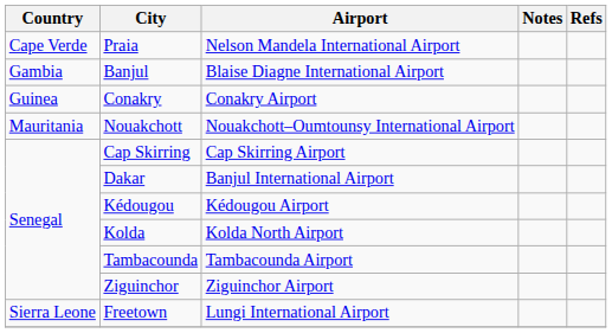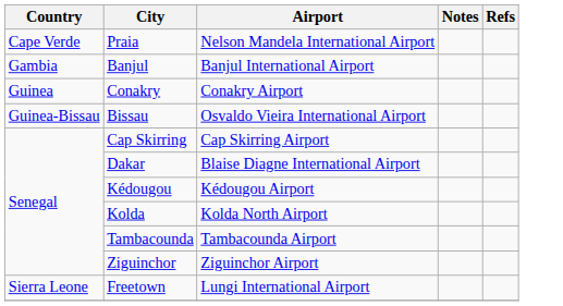Banjul | Airport: Blaise Diagne International Airport -> Banjul International Airport
+ row: Guinea-Bissau | Bissau | Osvaldo Vieira International Airport
- row: Mauritania | Nouakchott | Nouakchott–Oumtounsy International Airport
Dakar | Airport: Banjul International Airport -> Blaise Diagne International Airport
